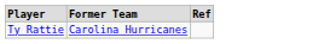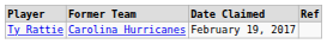+ column: Date Claimed | February 19, 2017
